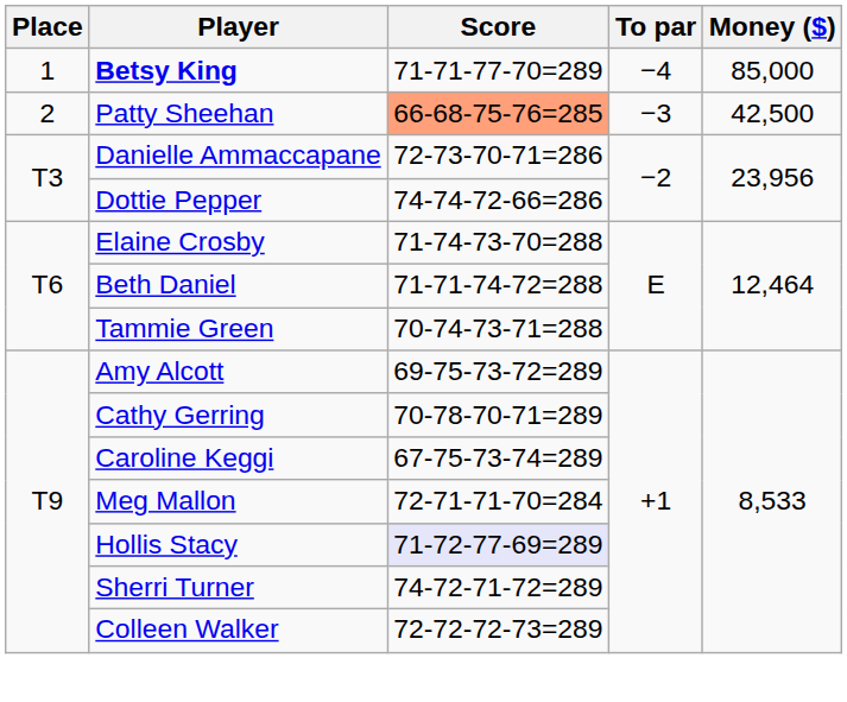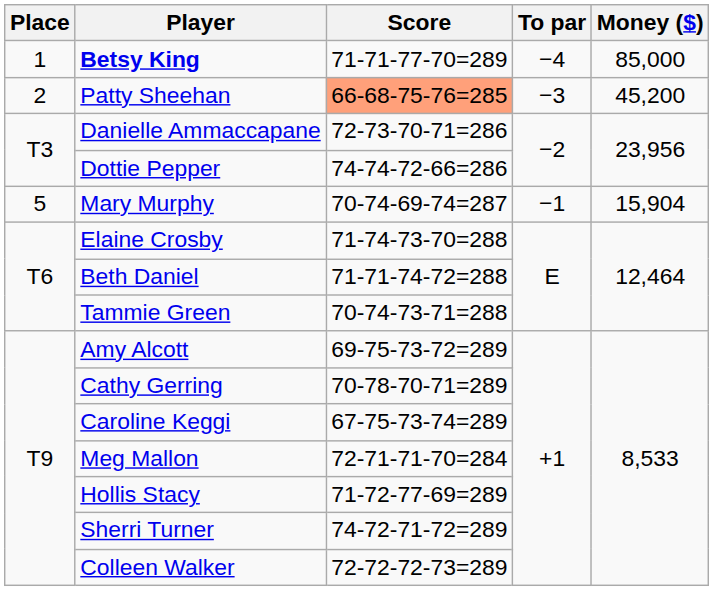Patty Sheehan | Money ($): 42,500 -> 45,200
+ row: 5 | Mary Murphy | 70-74-69-74=287 | −1 | 15,904
Hollis Stacy | Score: lavender background -> no background
